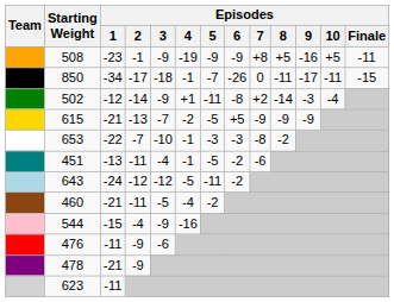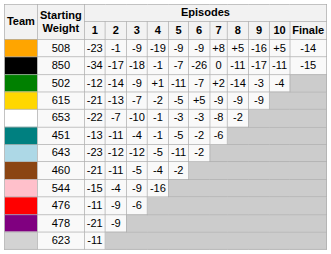508 | Episodes / Finale: -11 -> -14
502 | Episodes / 6: -8 -> -7
643 | Episodes / 1: -24 -> -23
